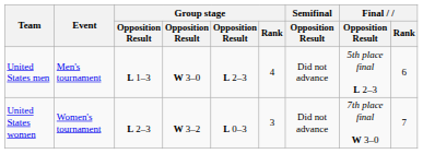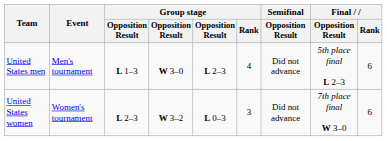United States women | Final / Rank: 7 -> 6
